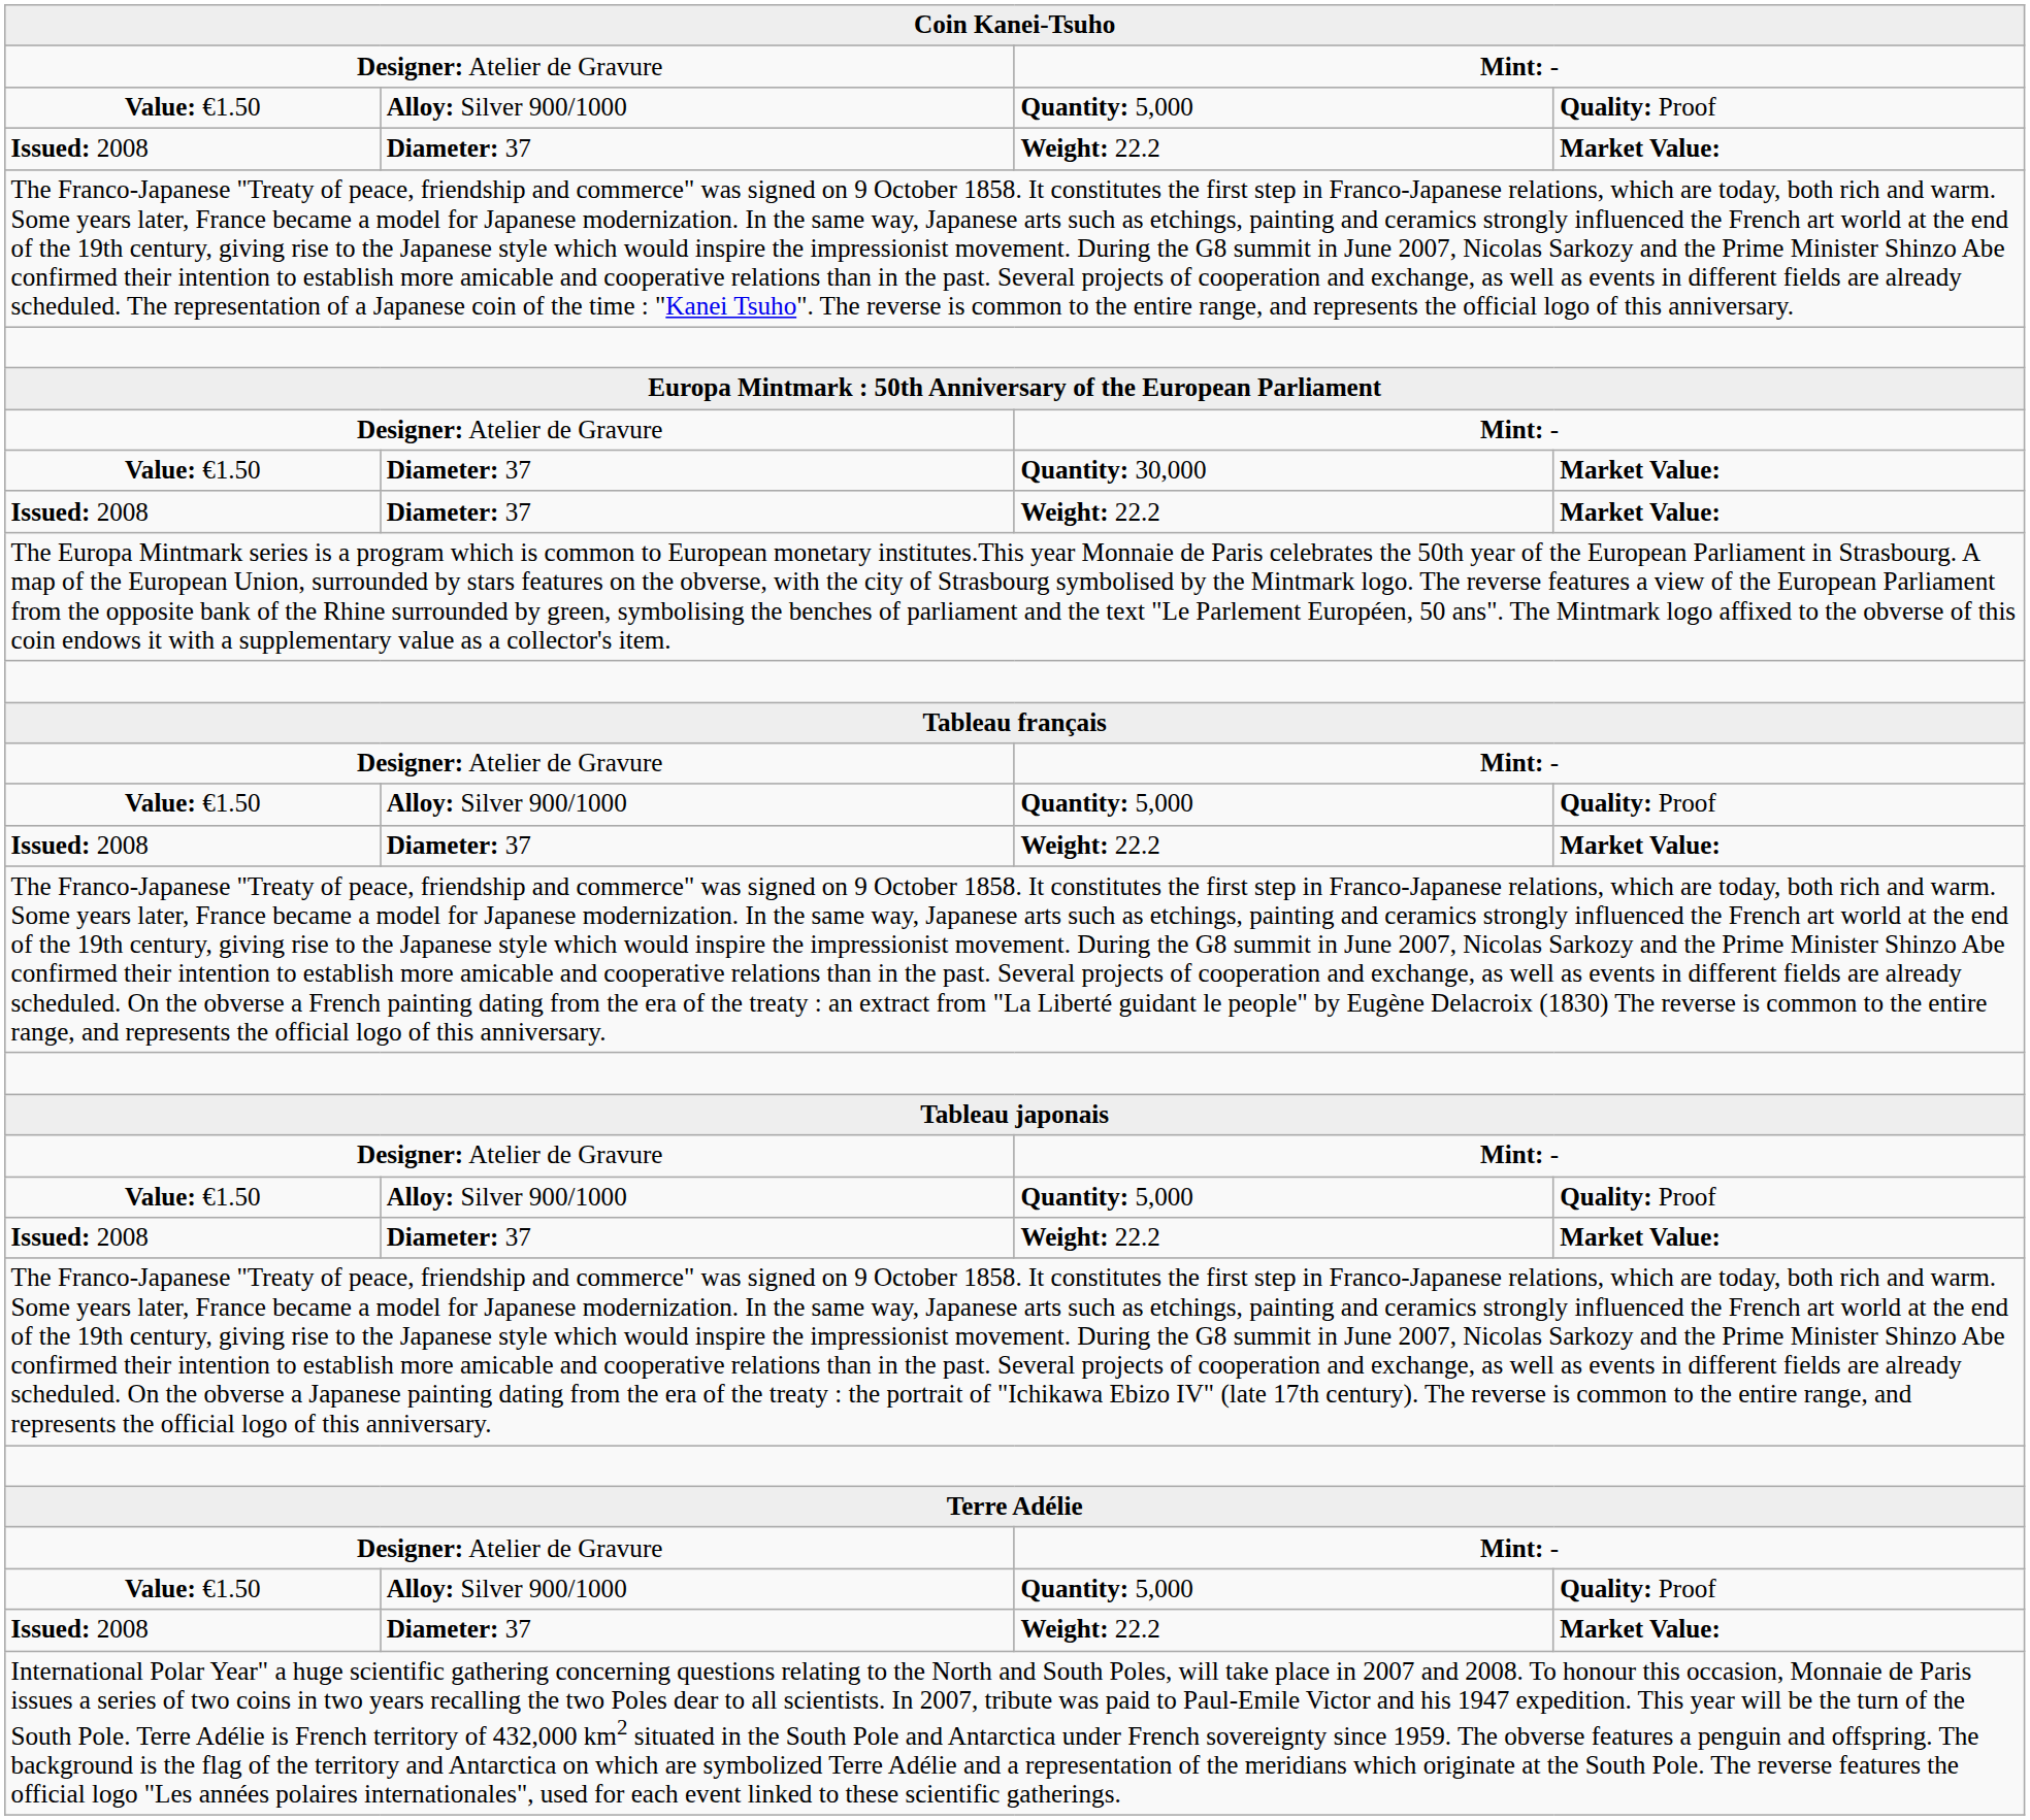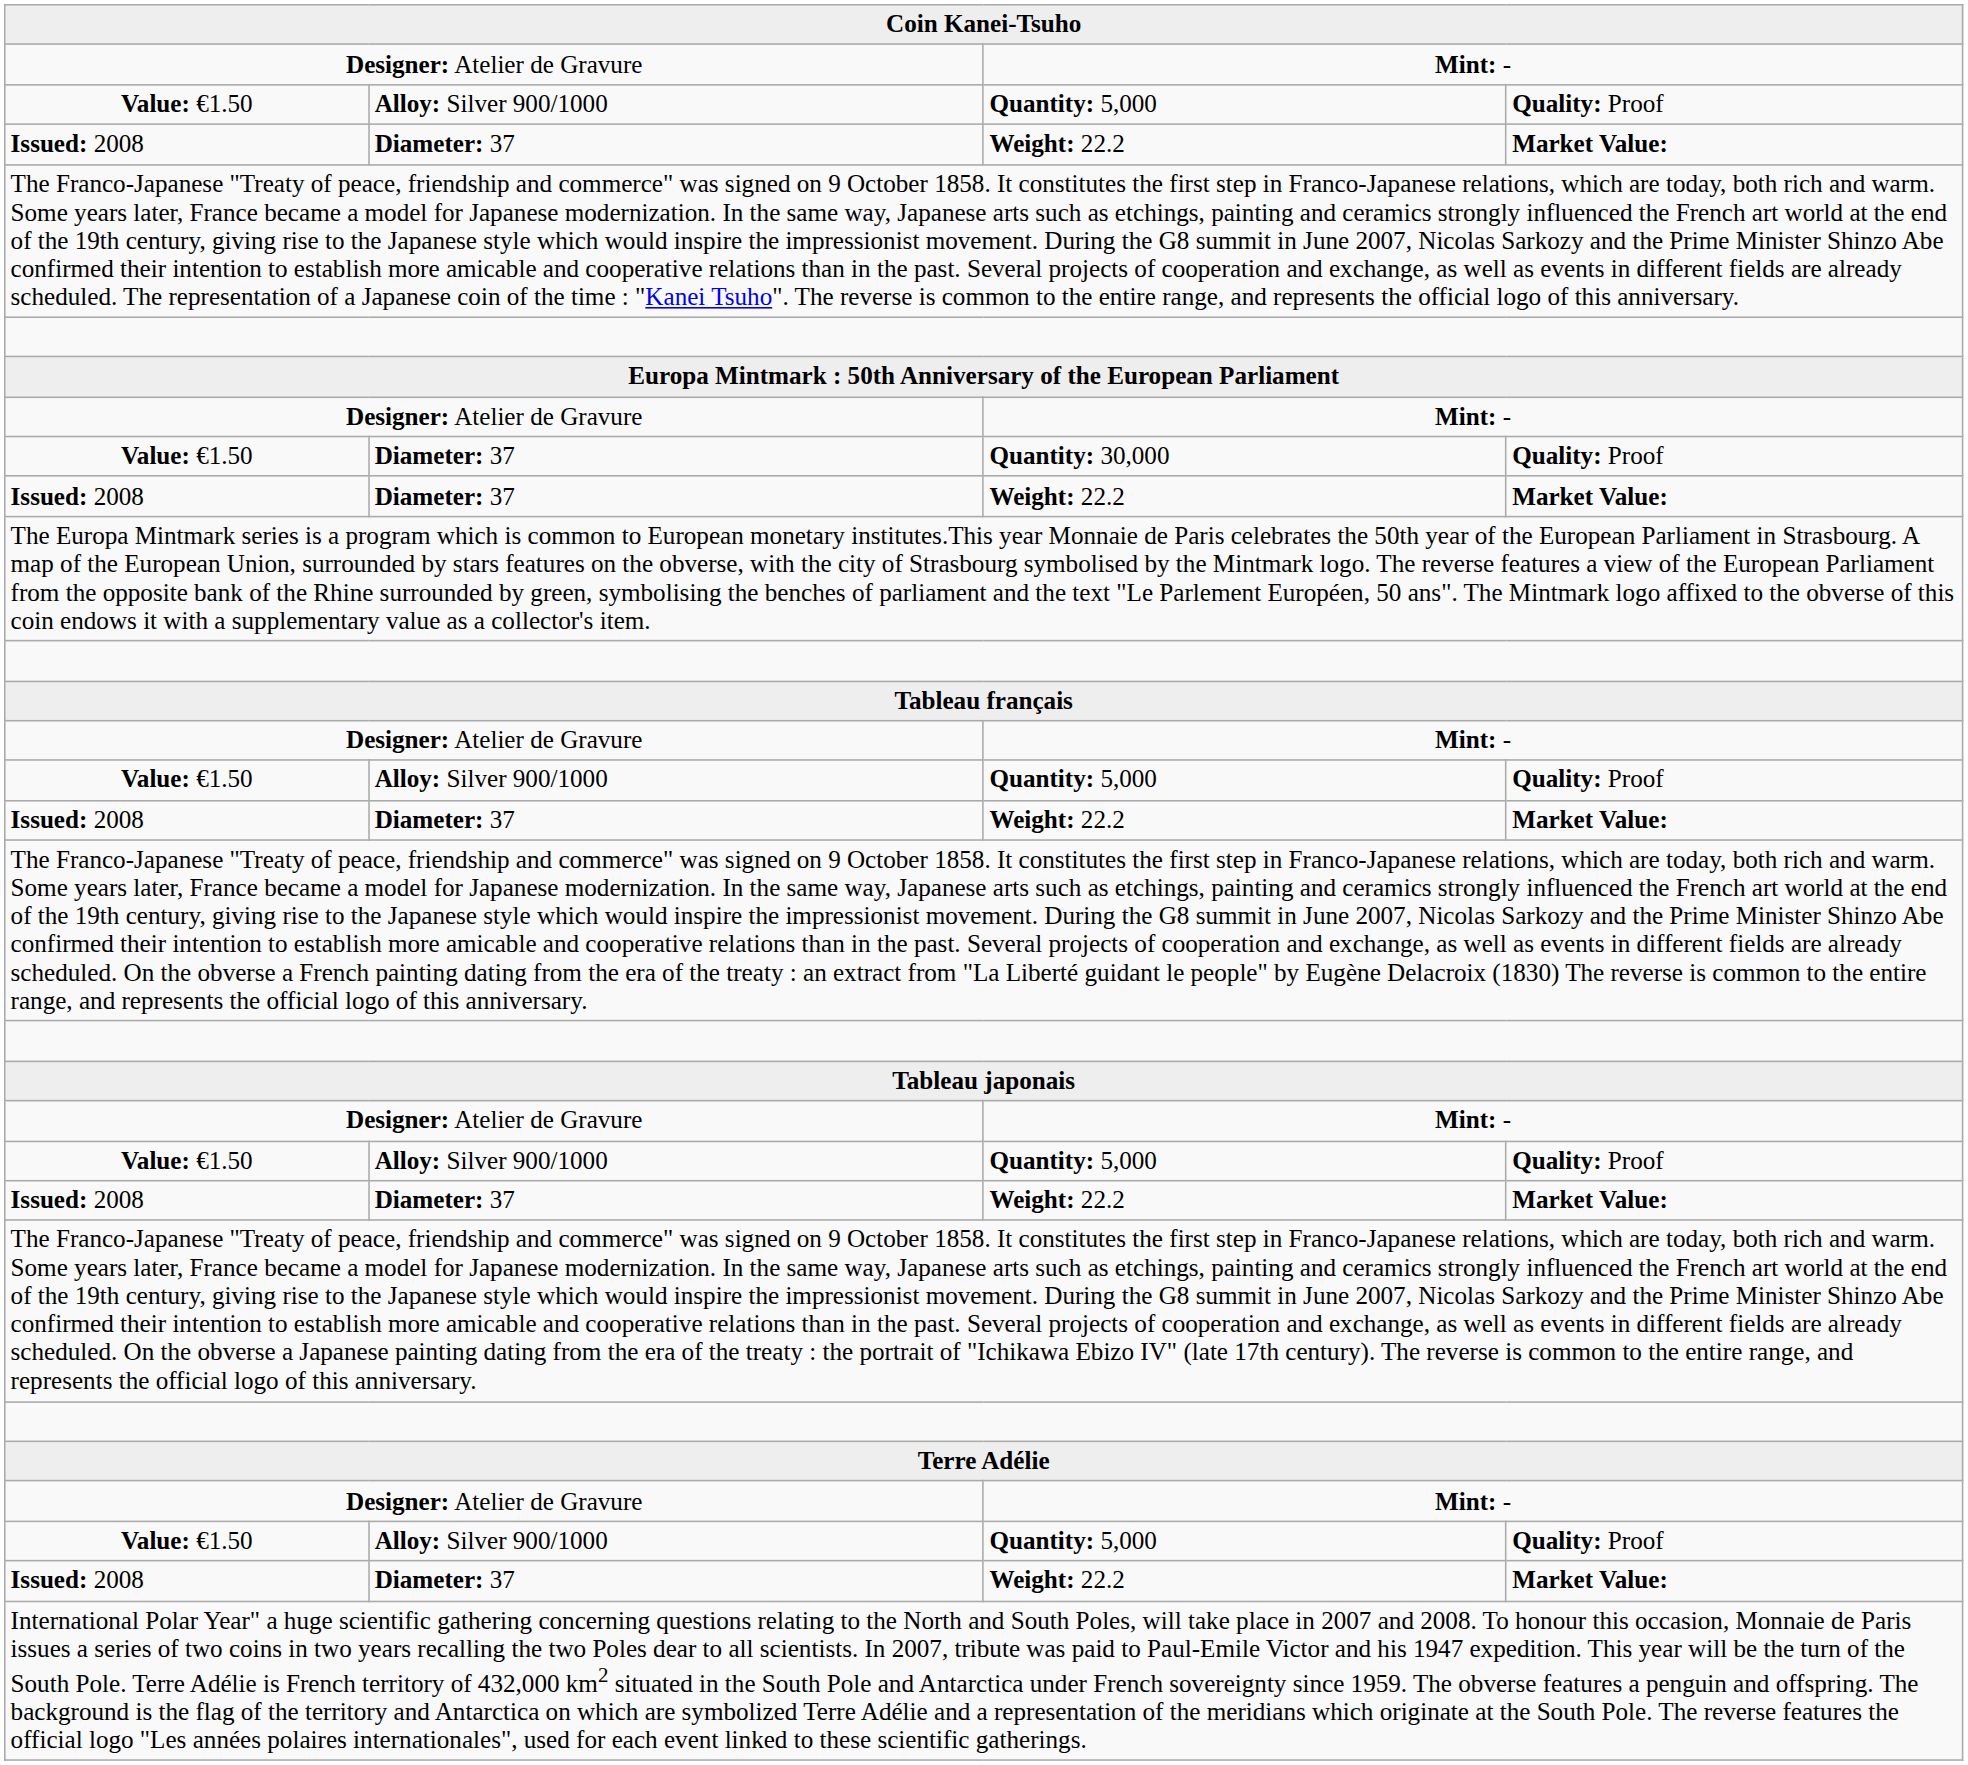Quantity: 30,000 | column 4: Market Value: -> Quality: Proof
